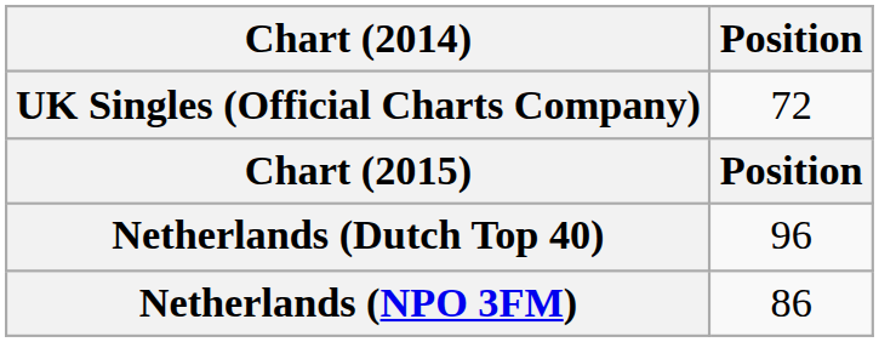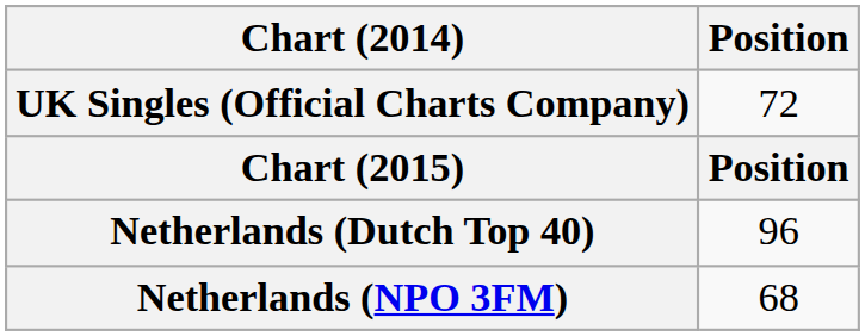Netherlands (NPO 3FM) | Position: 86 -> 68
